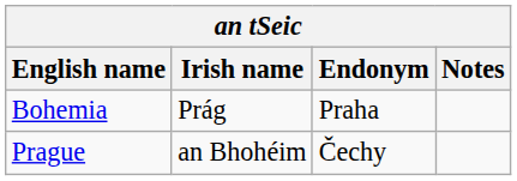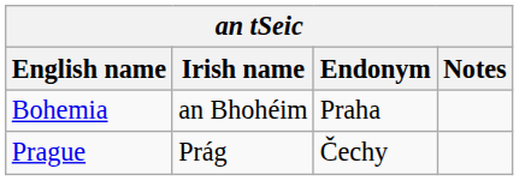Bohemia | Irish name: Prág -> an Bhohéim
Prague | Irish name: an Bhohéim -> Prág
